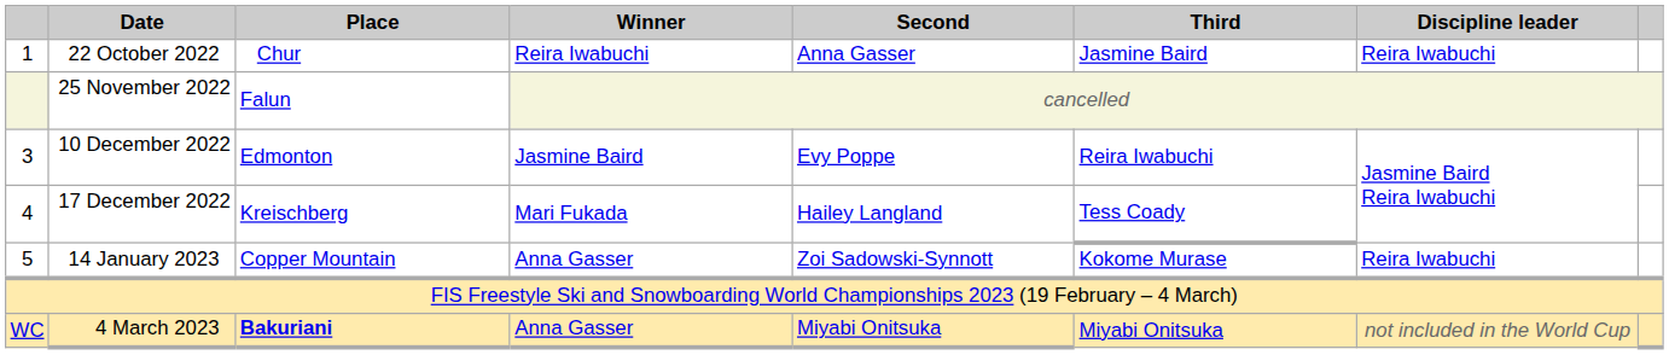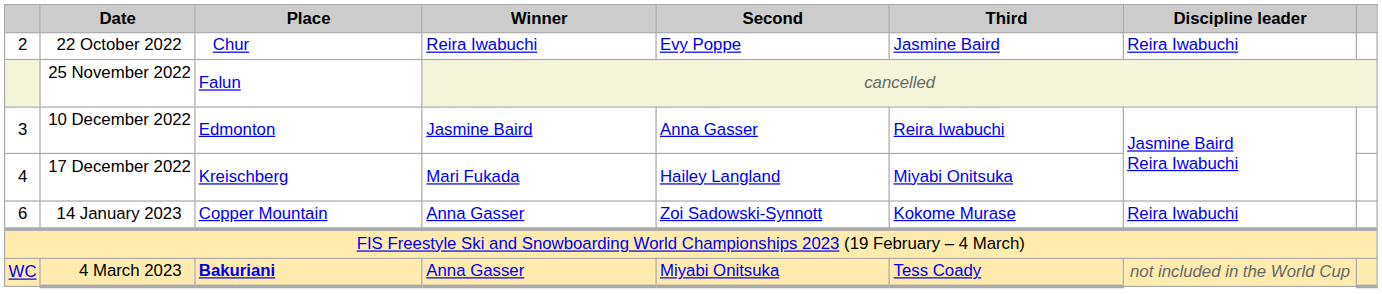22 October 2022 | column 1: 1 -> 2
22 October 2022 | Second: Anna Gasser -> Evy Poppe
10 December 2022 | Second: Evy Poppe -> Anna Gasser
17 December 2022 | Third: Tess Coady -> Miyabi Onitsuka
14 January 2023 | column 1: 5 -> 6
4 March 2023 | Third: Miyabi Onitsuka -> Tess Coady
